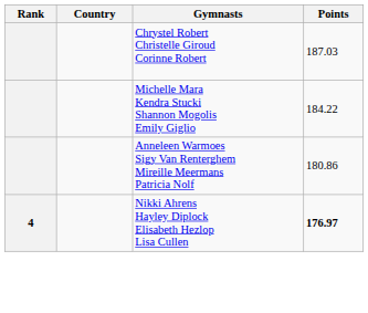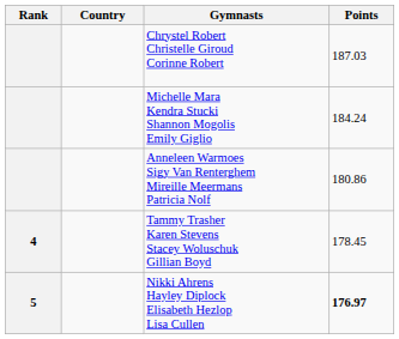Michelle Mara Kendra Stucki Shannon Mogolis Emily Giglio | Points: 184.22 -> 184.24
+ row: 4 | Tammy Trasher Karen Stevens Stacey Woluschuk Gillian Boyd | 178.45
Nikki Ahrens Hayley Diplock Elisabeth Hezlop Lisa Cullen | Rank: 4 -> 5
